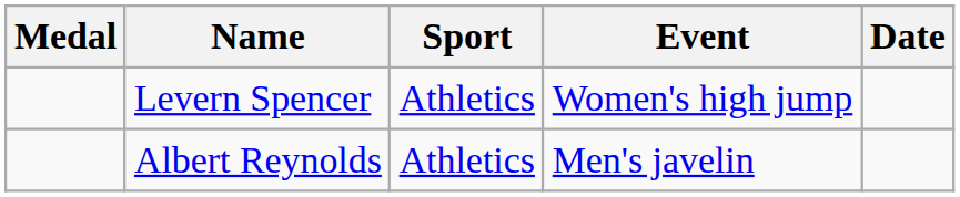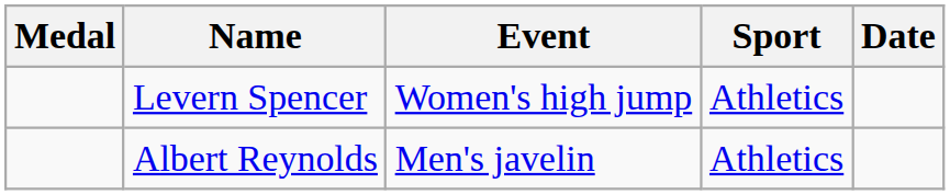columns swapped: Sport <-> Event
